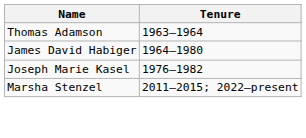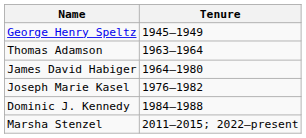+ row: George Henry Speltz | 1945–1949
+ row: Dominic J. Kennedy | 1984–1988
